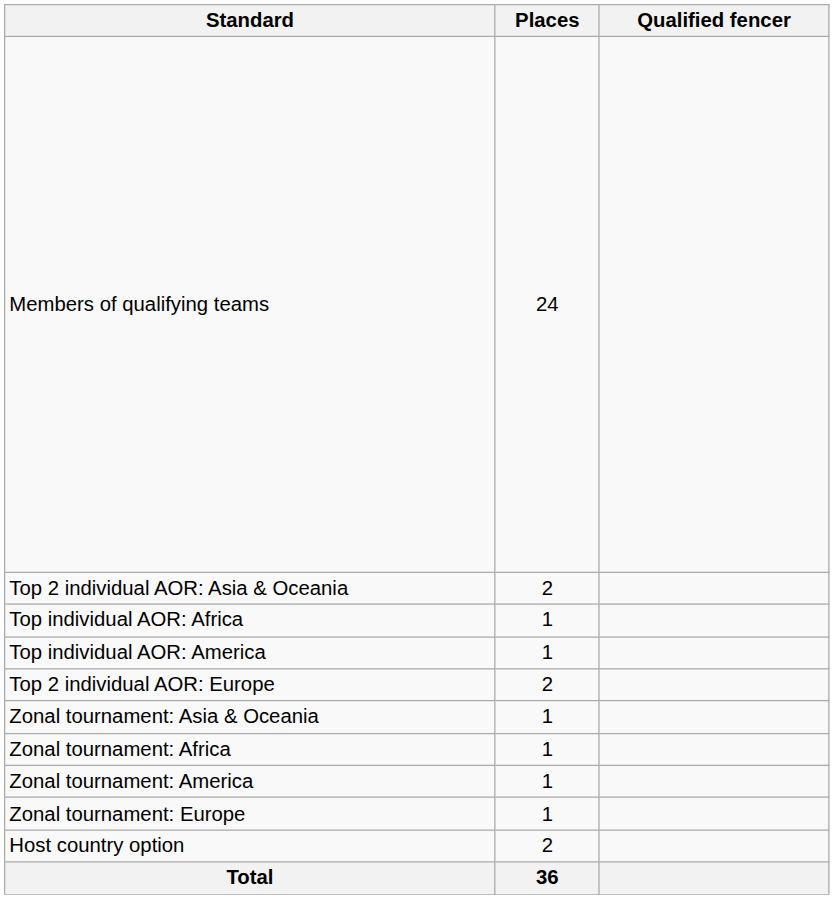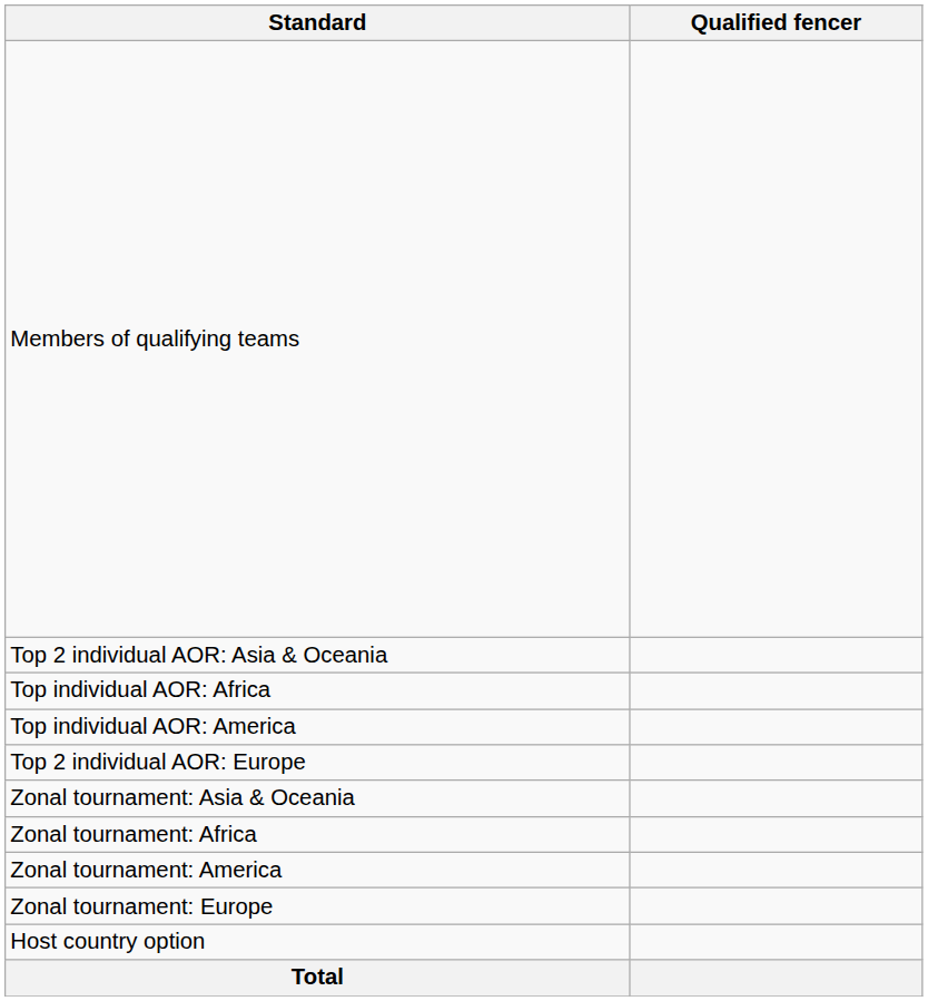- column: Places | 24 | 2 | 1 | 1 | 2 | 1 | 1 | 1 | 1 | 2 | 36
